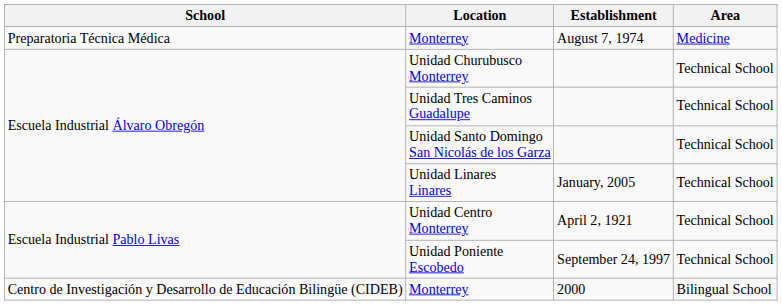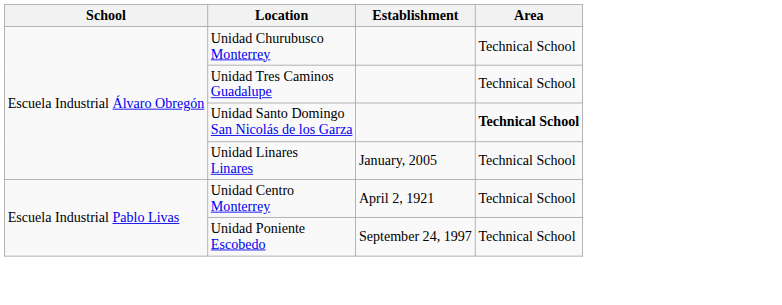- row: Preparatoria Técnica Médica | Monterrey | August 7, 1974 | Medicine
Unidad Santo Domingo San Nicolás de los Garza | Area: normal -> bold
- row: Centro de Investigación y Desarrollo de Educación Bilingüe (CIDEB) | Monterrey | 2000 | Bilingual School
